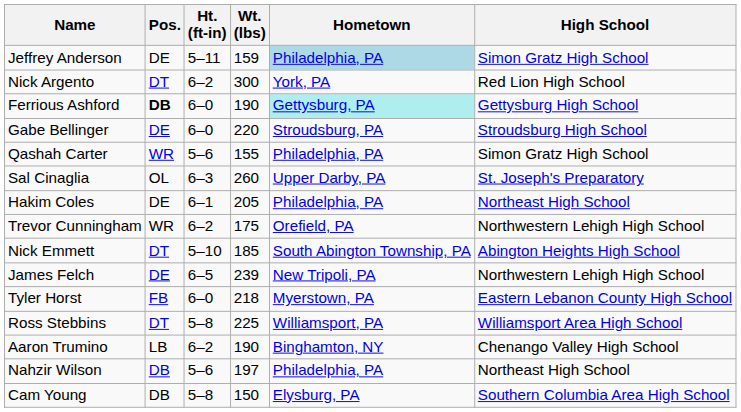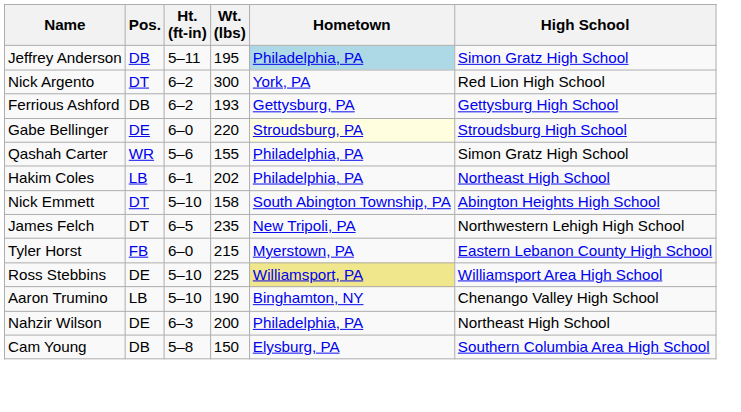Jeffrey Anderson | Pos.: DE -> DB
Jeffrey Anderson | Wt. (lbs): 159 -> 195
Ferrious Ashford | Pos.: bold -> normal
Ferrious Ashford | Ht. (ft-in): 6–0 -> 6–2
Ferrious Ashford | Wt. (lbs): 190 -> 193
Ferrious Ashford | Hometown: paleturquoise background -> no background
Gabe Bellinger | Hometown: no background -> lightyellow background
- row: Sal Cinaglia | OL | 6–3 | 260 | Upper Darby, PA | St. Joseph's Preparatory
Hakim Coles | Pos.: DE -> LB
Hakim Coles | Wt. (lbs): 205 -> 202
- row: Trevor Cunningham | WR | 6–2 | 175 | Orefield, PA | Northwestern Lehigh High School
Nick Emmett | Wt. (lbs): 185 -> 158
James Felch | Pos.: DE -> DT
James Felch | Wt. (lbs): 239 -> 235
Tyler Horst | Wt. (lbs): 218 -> 215
Ross Stebbins | Pos.: DT -> DE
Ross Stebbins | Ht. (ft-in): 5–8 -> 5–10
Ross Stebbins | Hometown: no background -> khaki background
Aaron Trumino | Ht. (ft-in): 6–2 -> 5–10
Nahzir Wilson | Pos.: DB -> DE
Nahzir Wilson | Ht. (ft-in): 5–6 -> 6–3
Nahzir Wilson | Wt. (lbs): 197 -> 200
